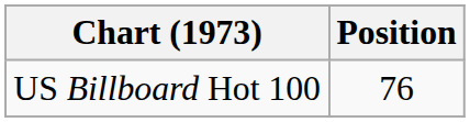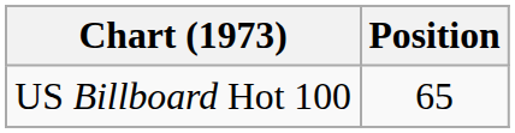US Billboard Hot 100 | Position: 76 -> 65
